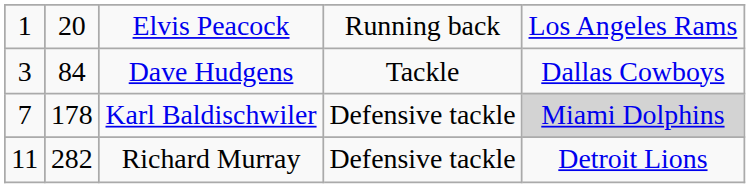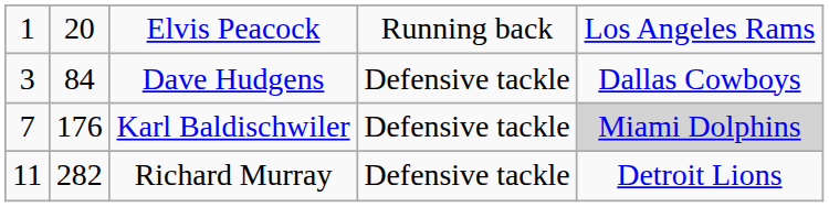Dave Hudgens | column 4: Tackle -> Defensive tackle
Karl Baldischwiler | column 2: 178 -> 176
